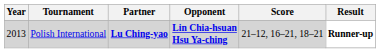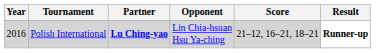Polish International | Year: 2013 -> 2016
Polish International | Opponent: bold -> normal
